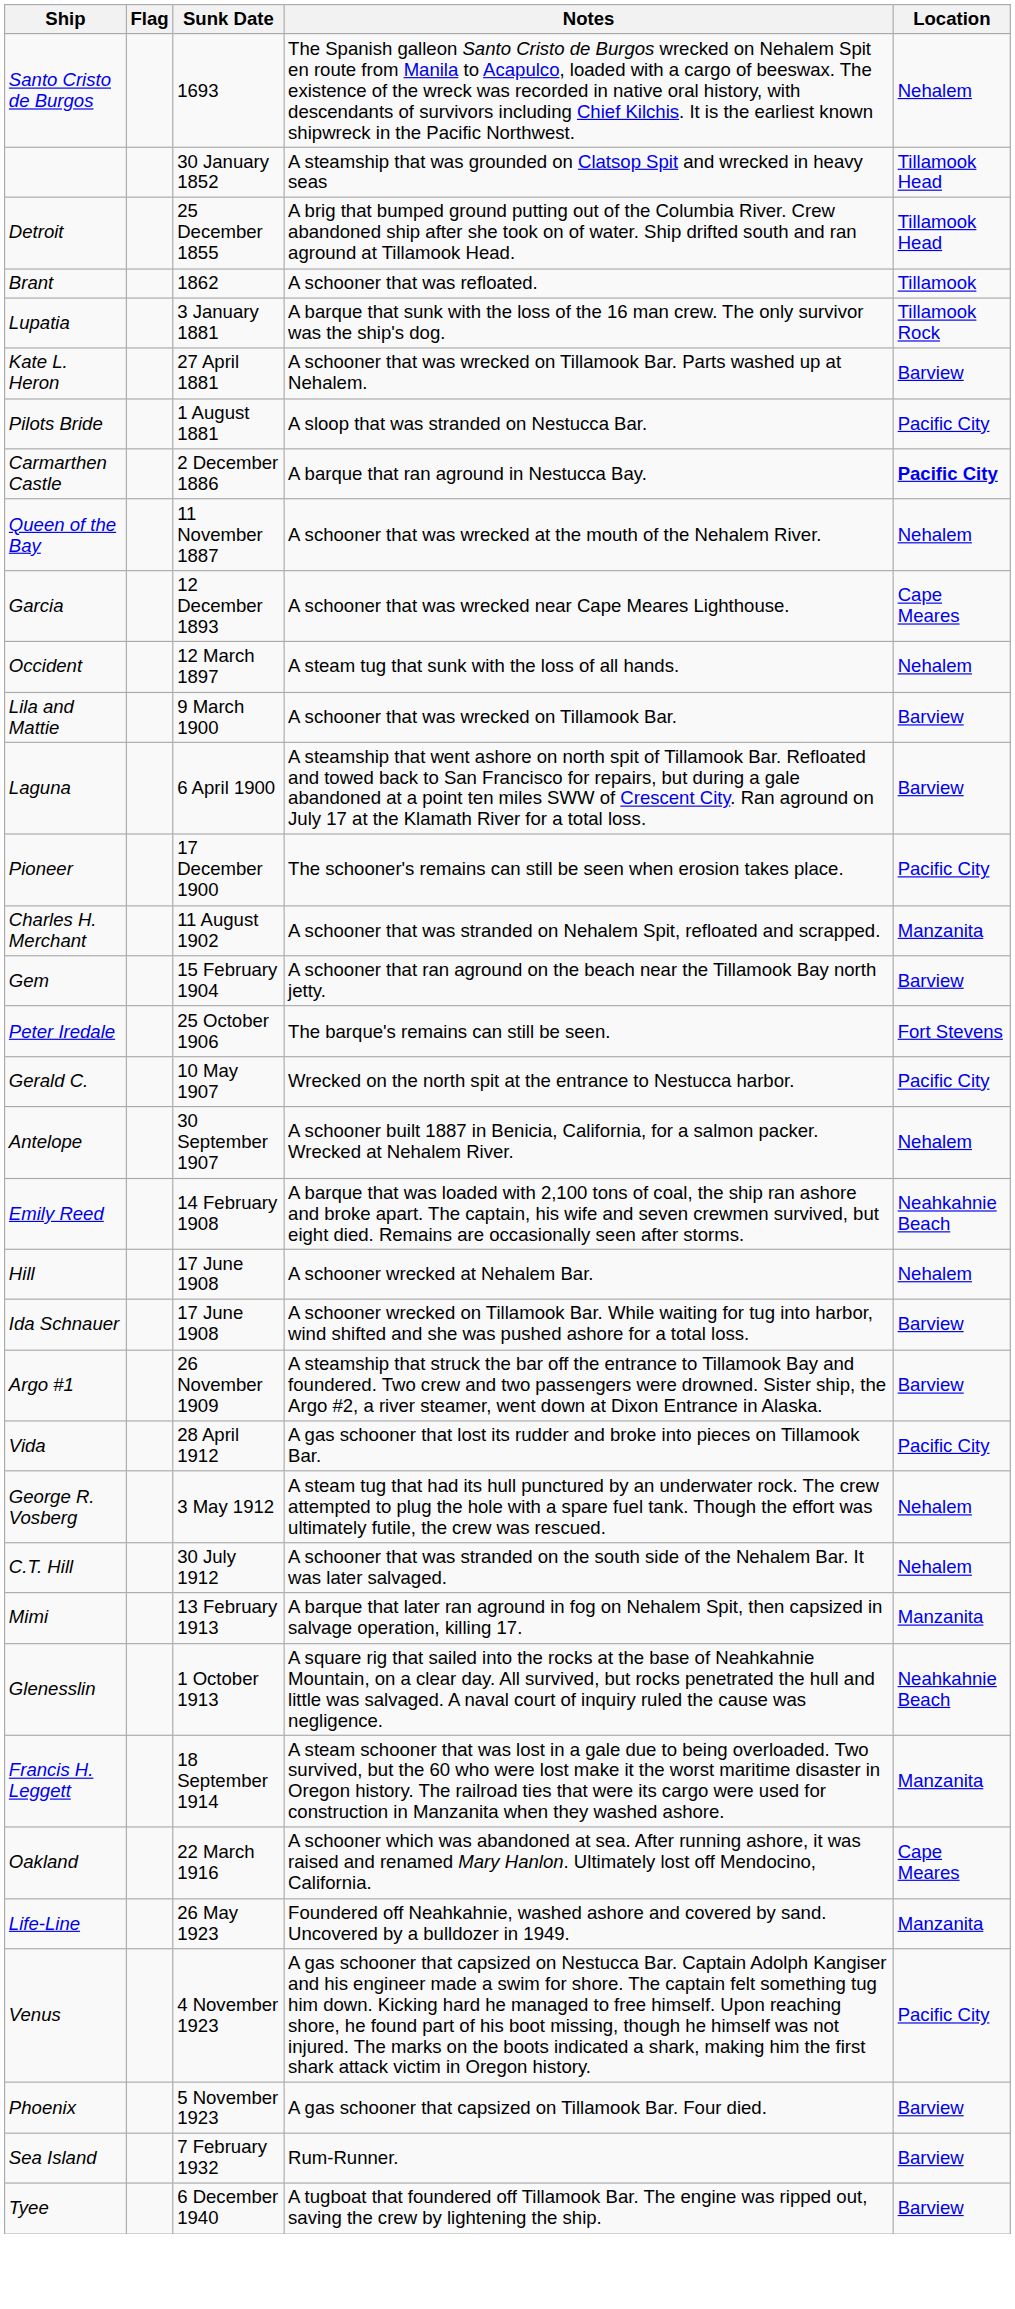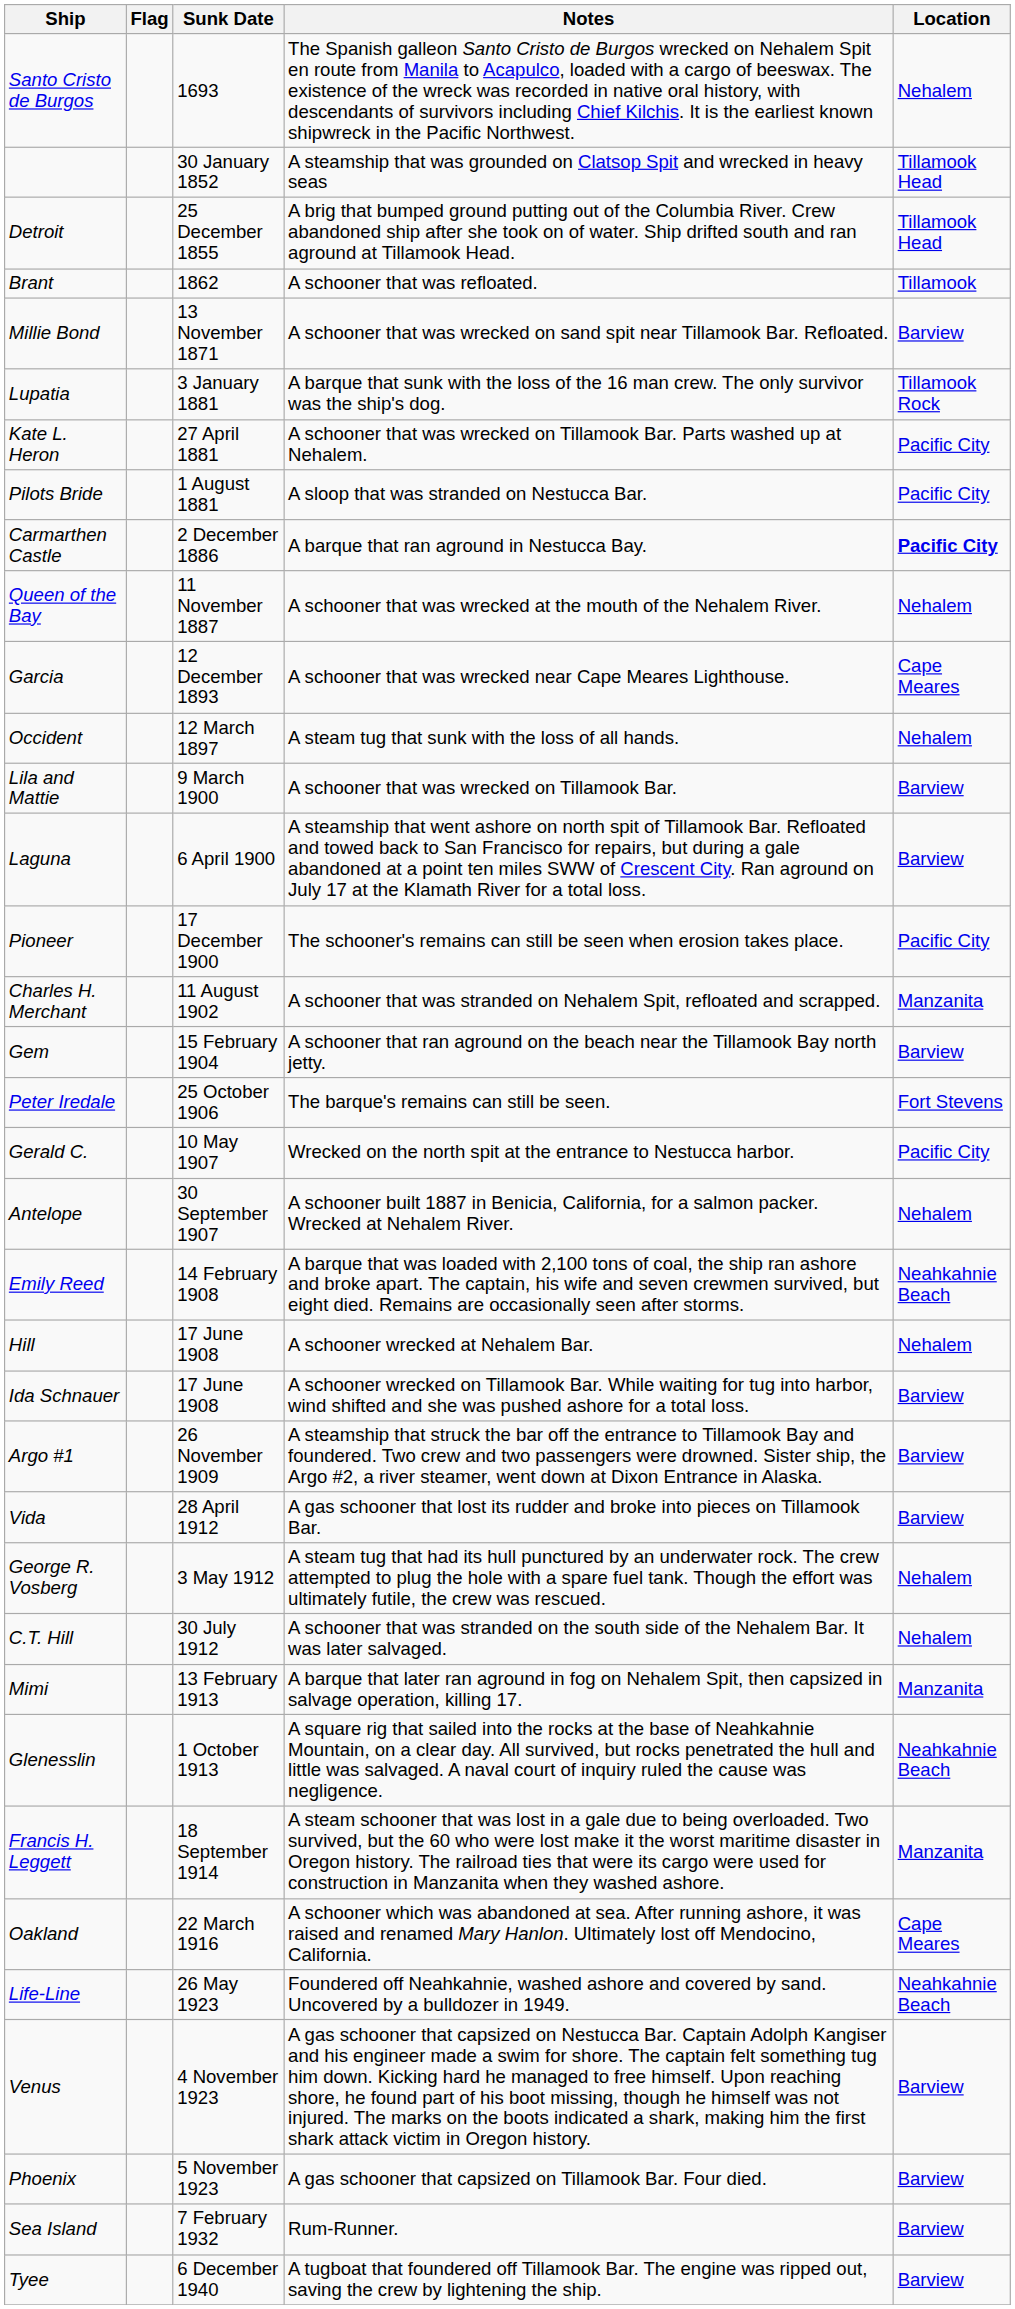+ row: Millie Bond | 13 November 1871 | A schooner that was wrecked on sand spit near Tillamook Bar. Refloated. | Barview
Kate L. Heron | Location: Barview -> Pacific City
Vida | Location: Pacific City -> Barview
Life-Line | Location: Manzanita -> Neahkahnie Beach
Venus | Location: Pacific City -> Barview
